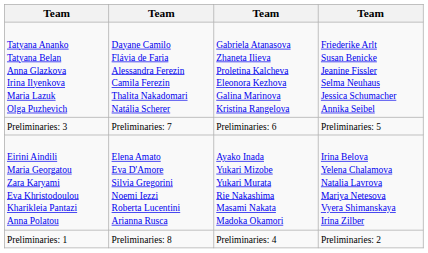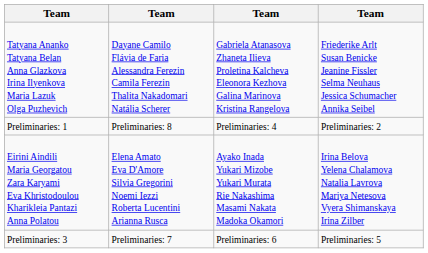rows swapped: Preliminaries: 3 <-> Preliminaries: 1
